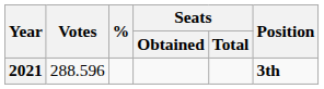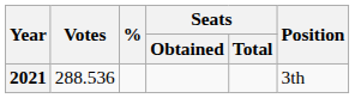2021 | Votes: 288.596 -> 288.536
2021 | Position: bold -> normal
